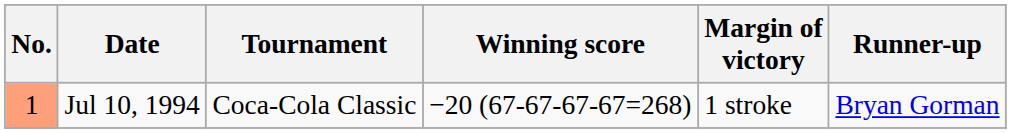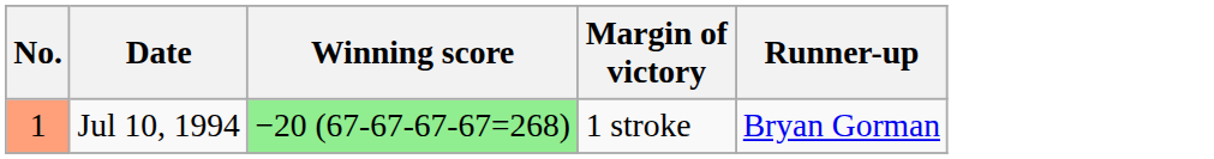- column: Tournament | Coca-Cola Classic
Jul 10, 1994 | Winning score: no background -> lightgreen background
